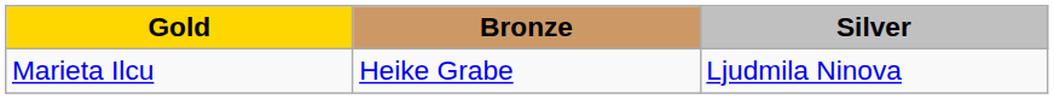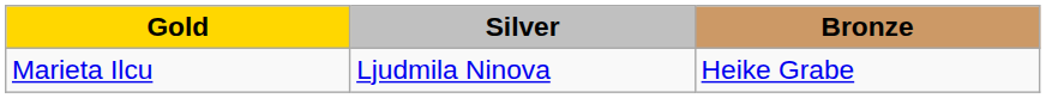columns swapped: Silver <-> Bronze
